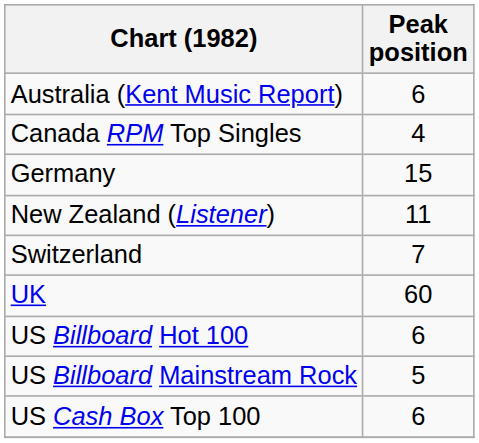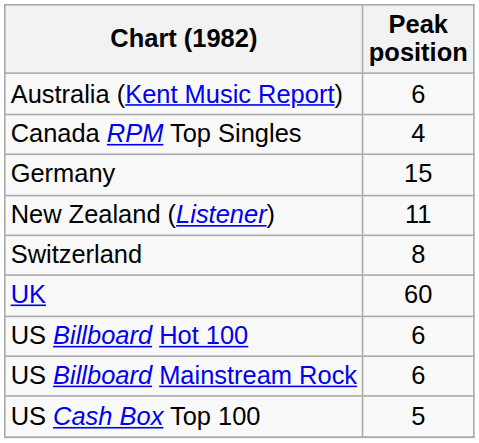Switzerland | Peak position: 7 -> 8
US Billboard Mainstream Rock | Peak position: 5 -> 6
US Cash Box Top 100 | Peak position: 6 -> 5
